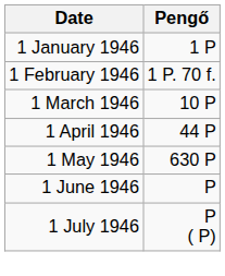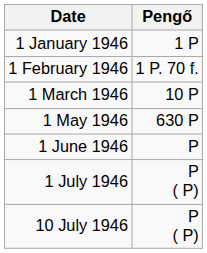- row: 1 April 1946 | 44 P
+ row: 10 July 1946 | P ( P)
